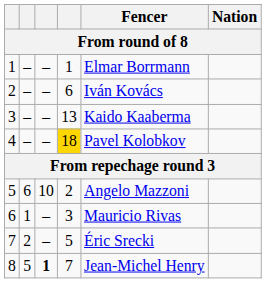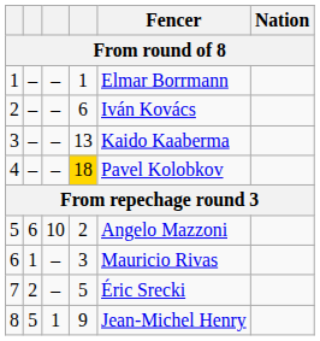8 | column 3: bold -> normal
8 | column 4: 7 -> 9
